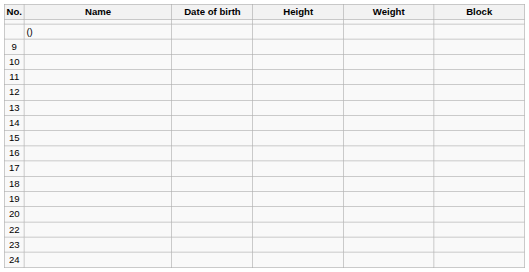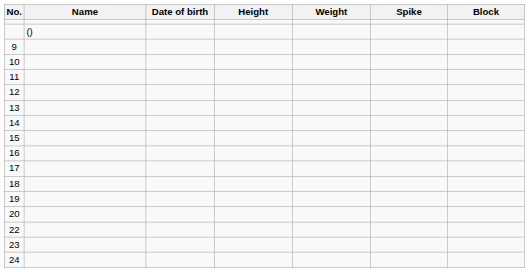+ column: Spike
